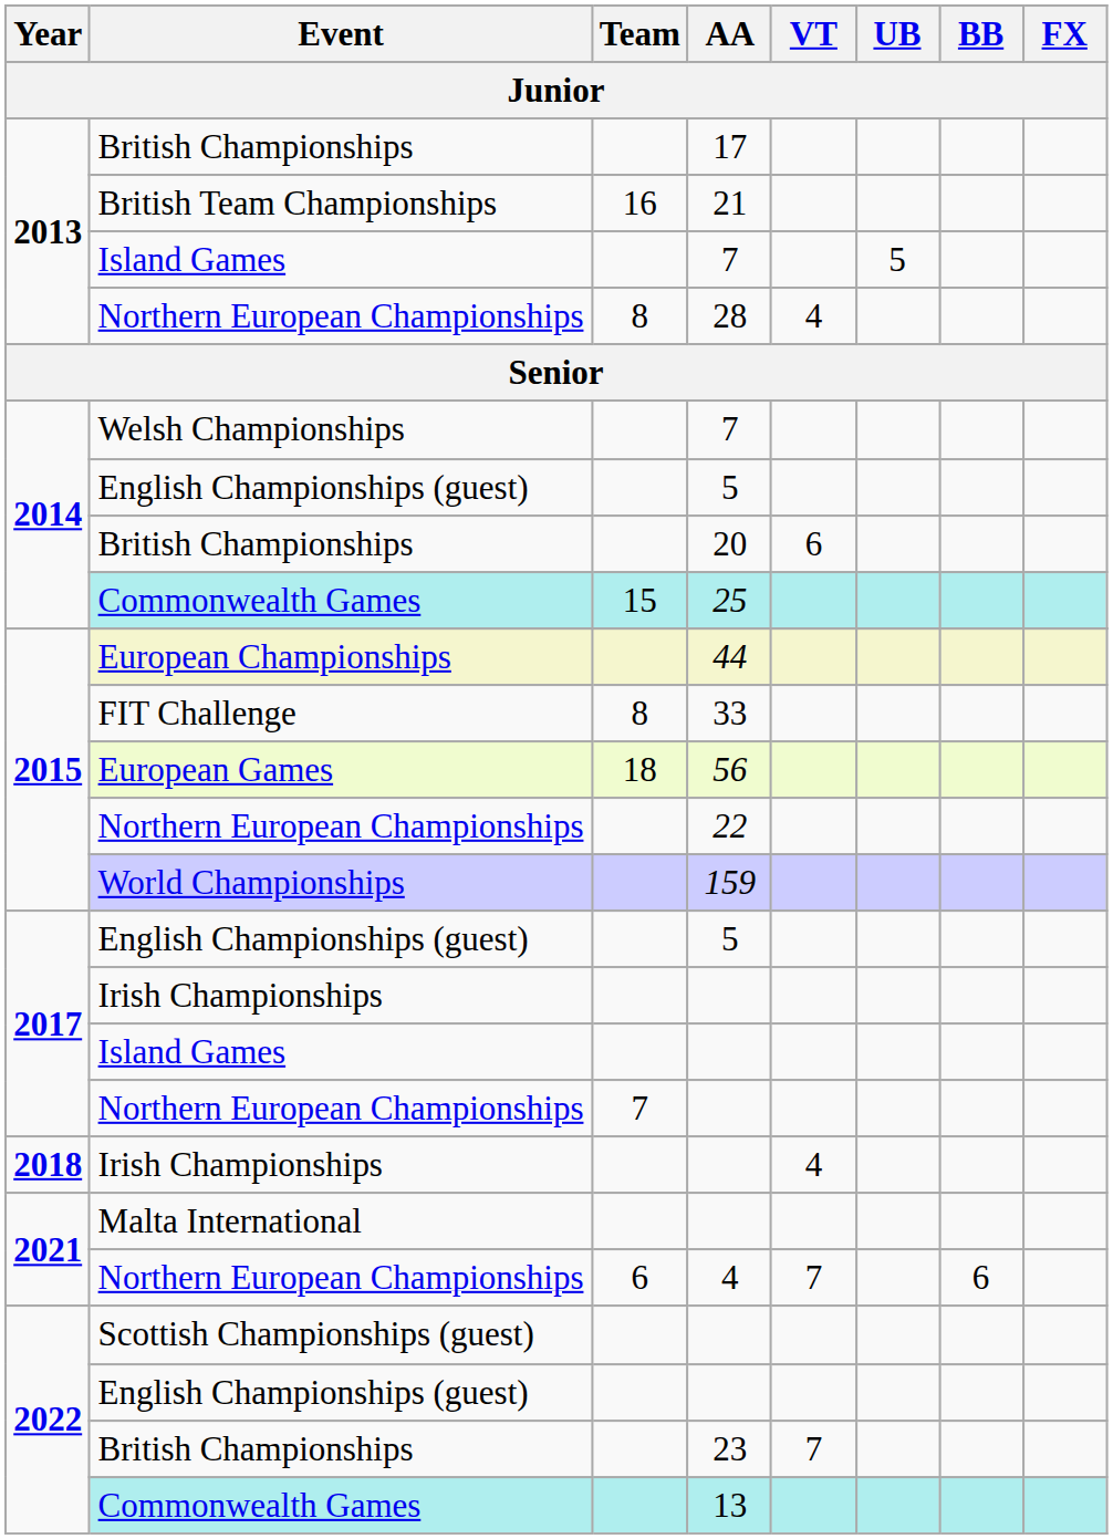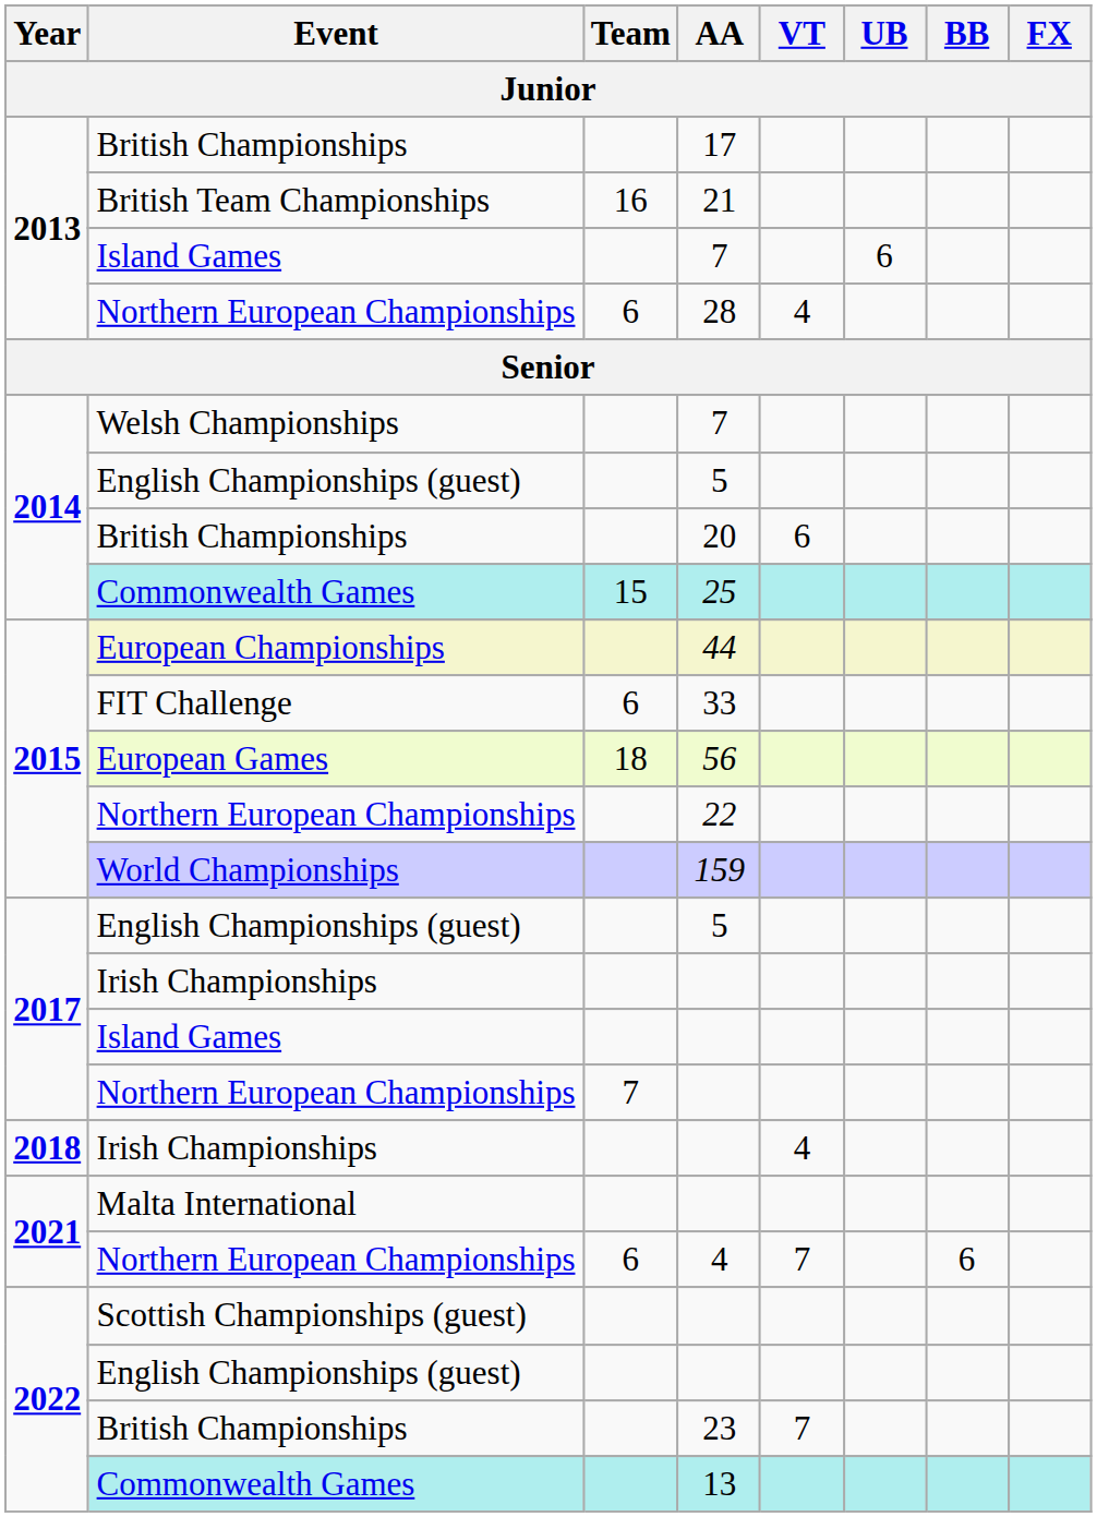Island Games / 7 | UB: 5 -> 6
28 | Team: 8 -> 6
33 | Team: 8 -> 6
